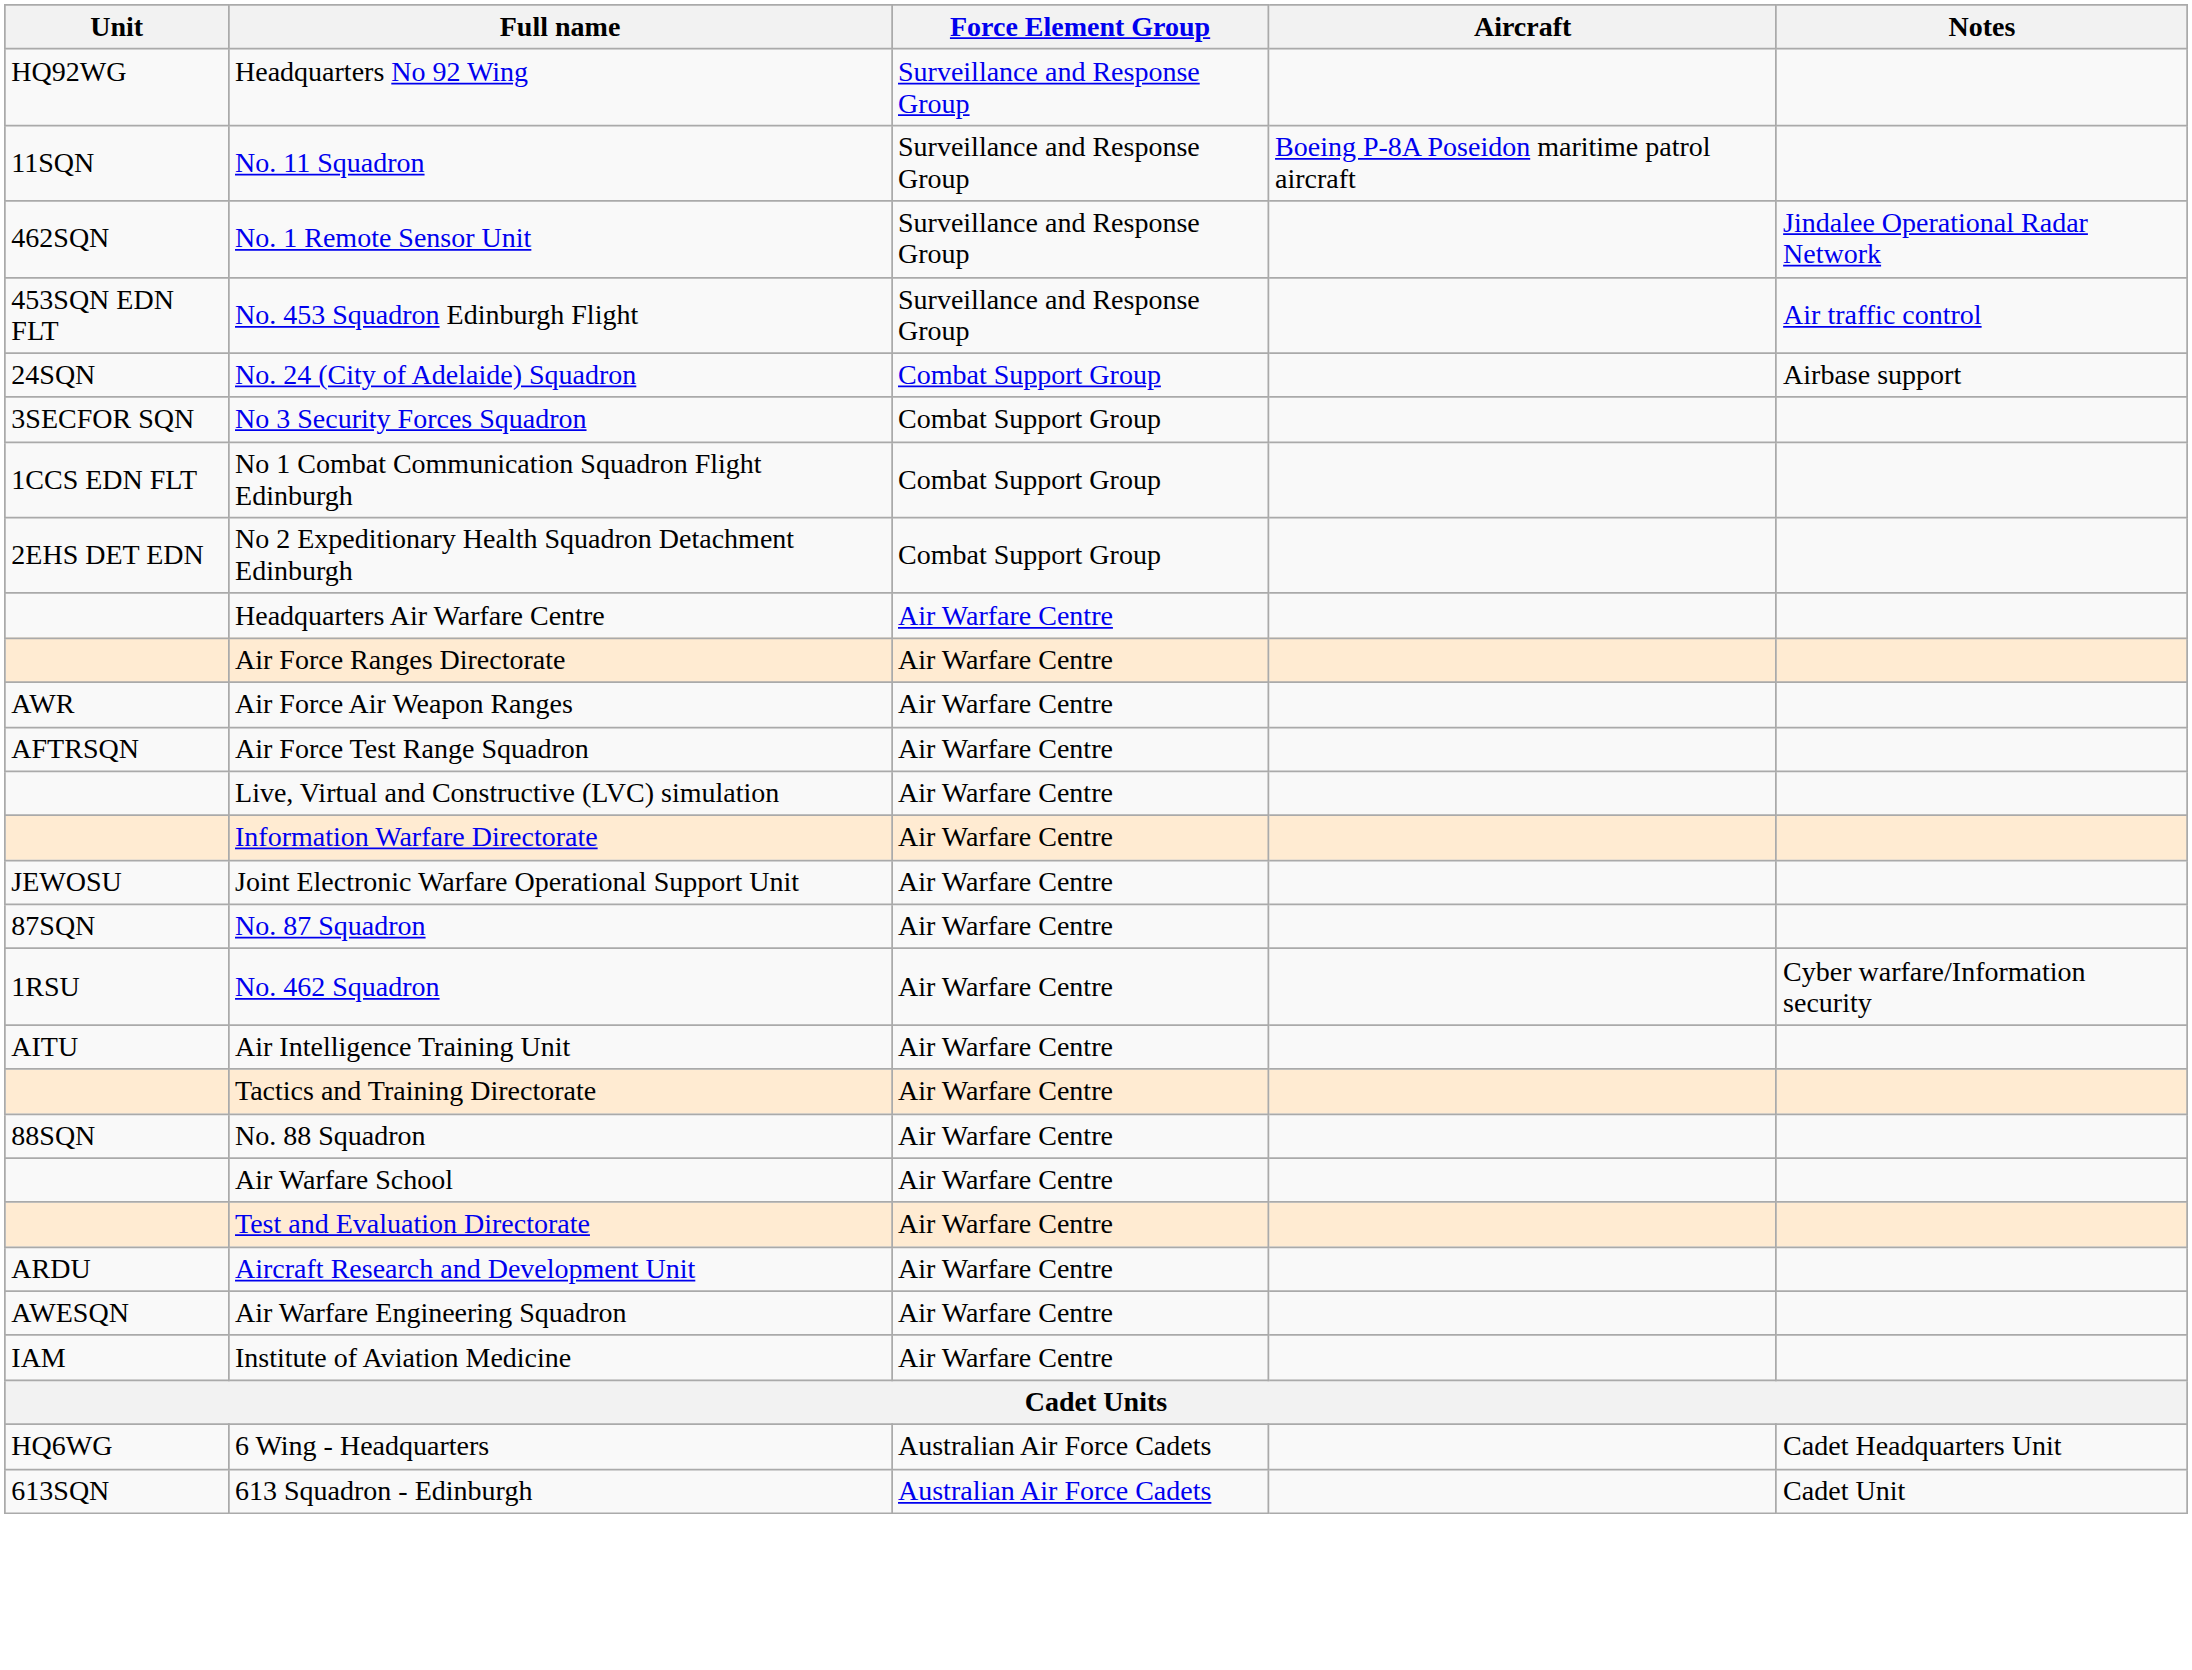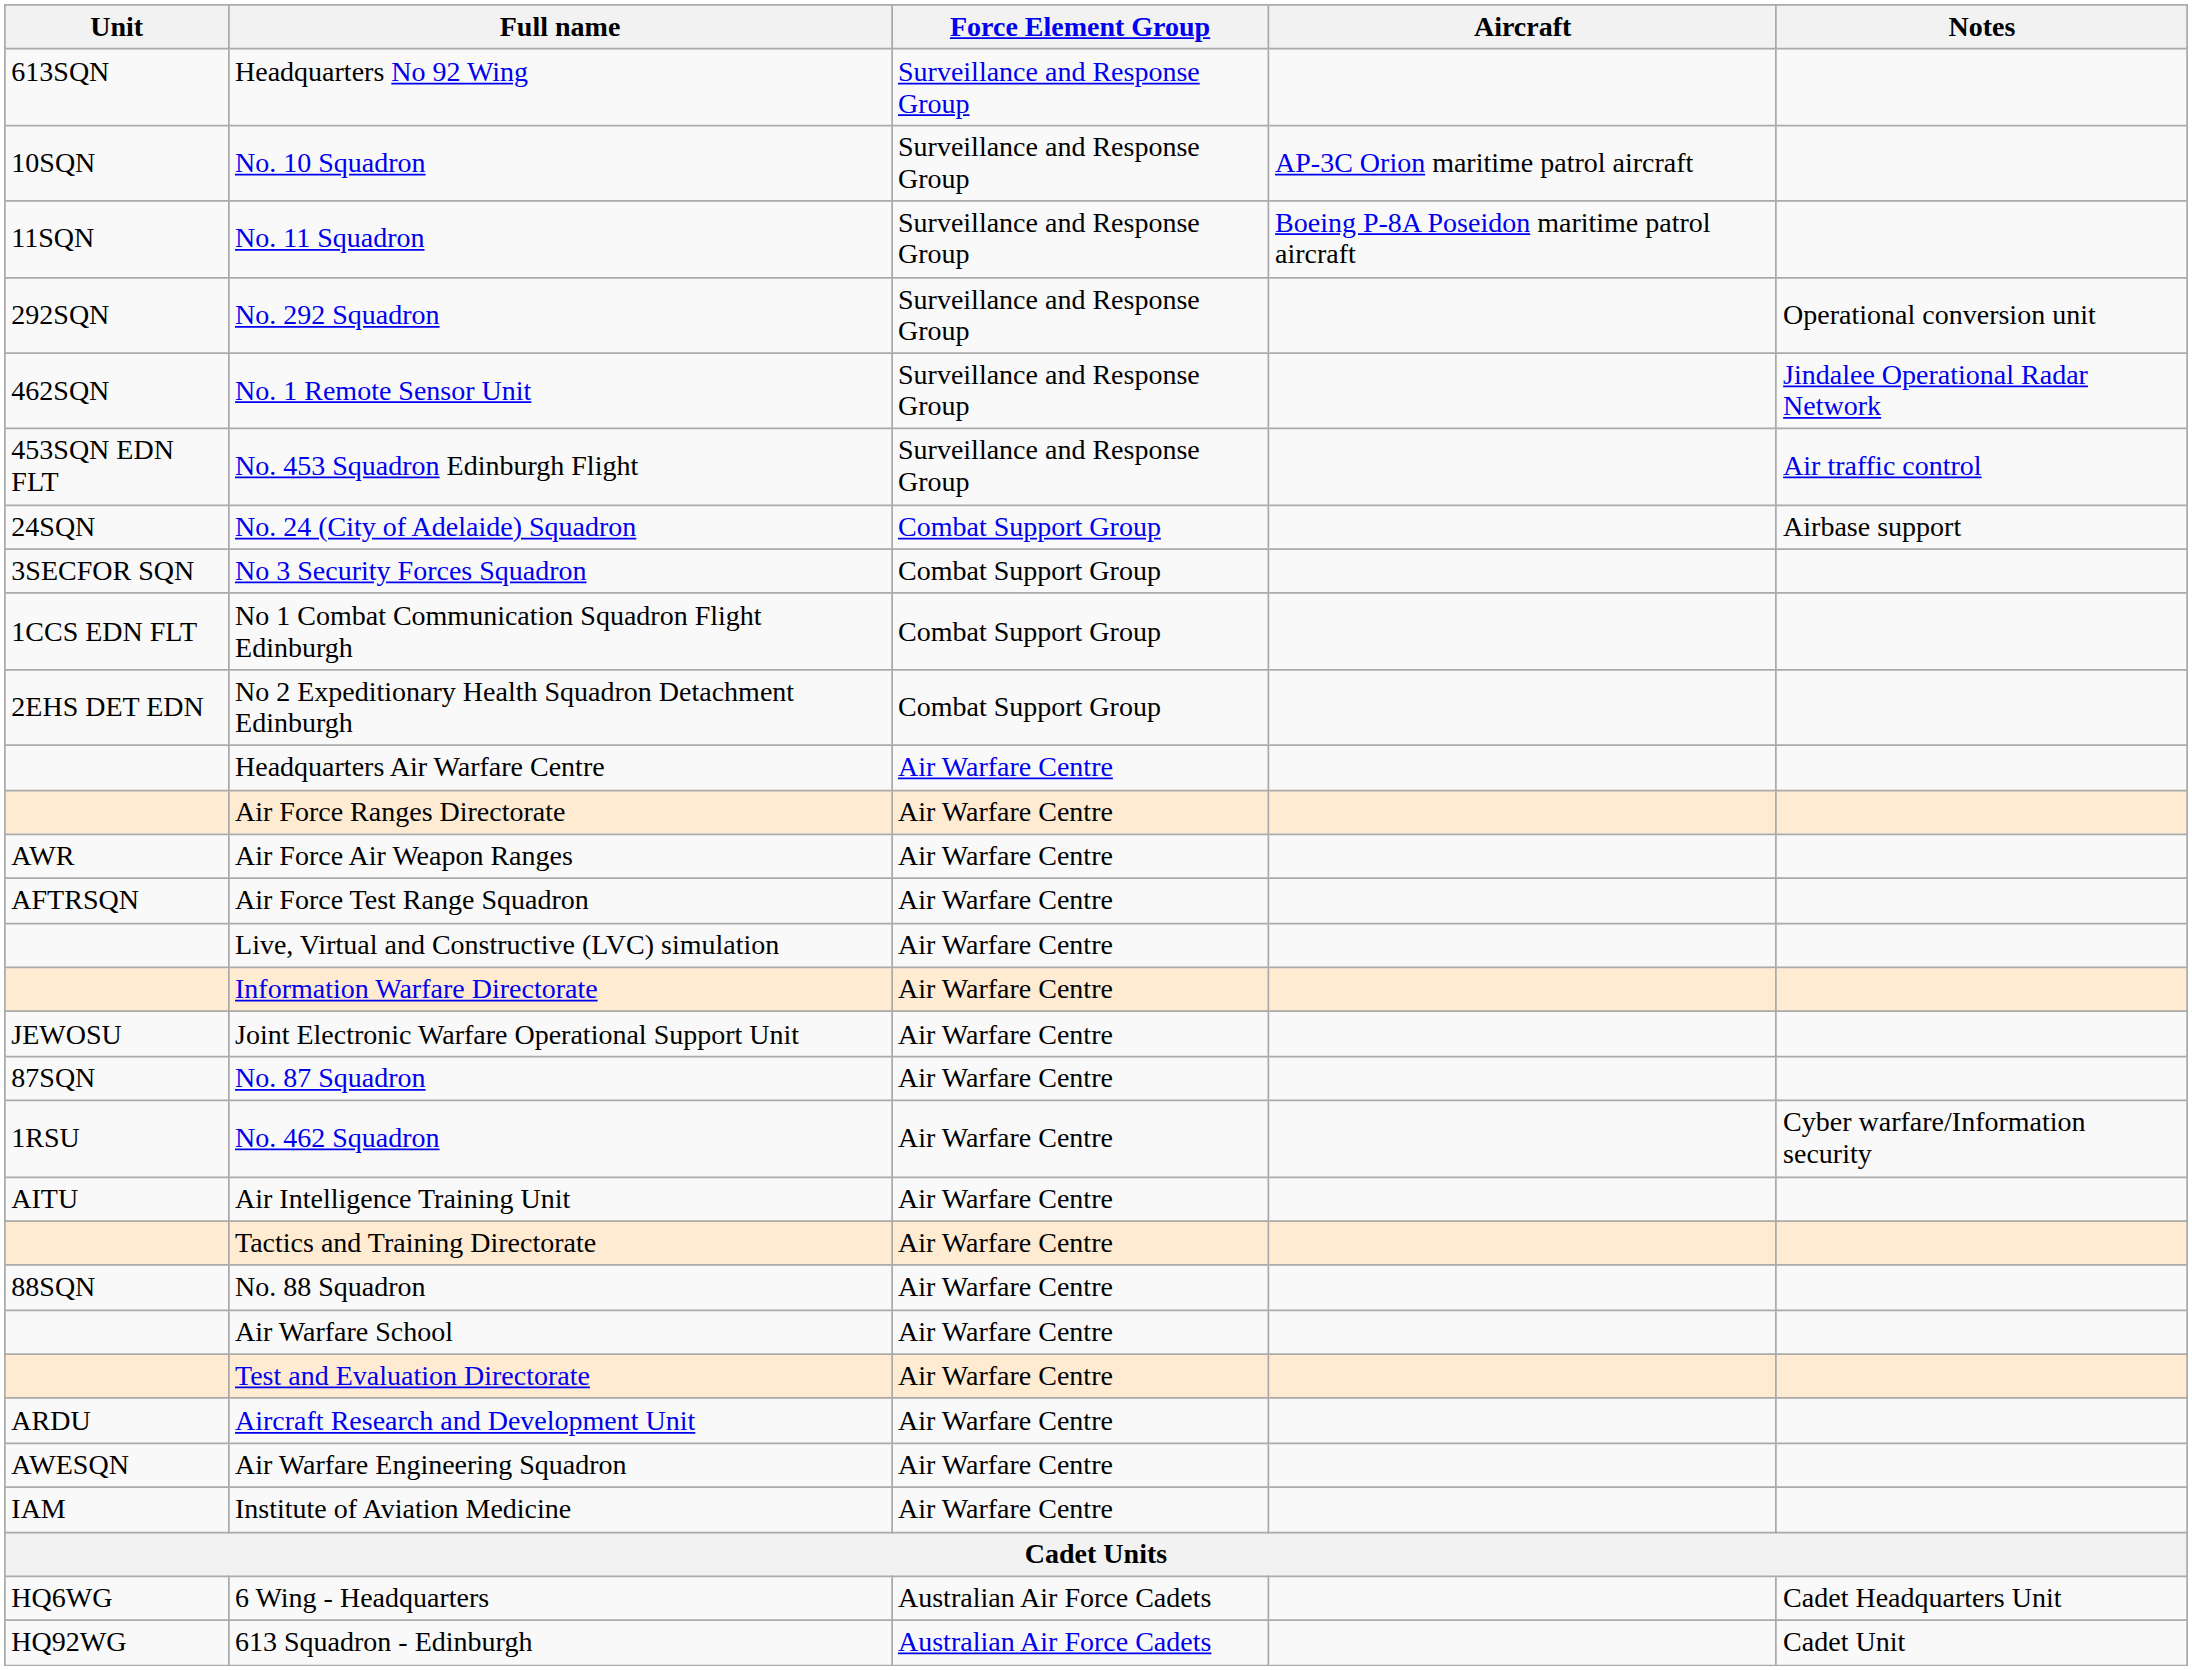Headquarters No 92 Wing | Unit: HQ92WG -> 613SQN
+ row: 10SQN | No. 10 Squadron | Surveillance and Response Group | AP-3C Orion maritime patrol aircraft
+ row: 292SQN | No. 292 Squadron | Surveillance and Response Group | Operational conversion unit
613 Squadron - Edinburgh | Unit: 613SQN -> HQ92WG
